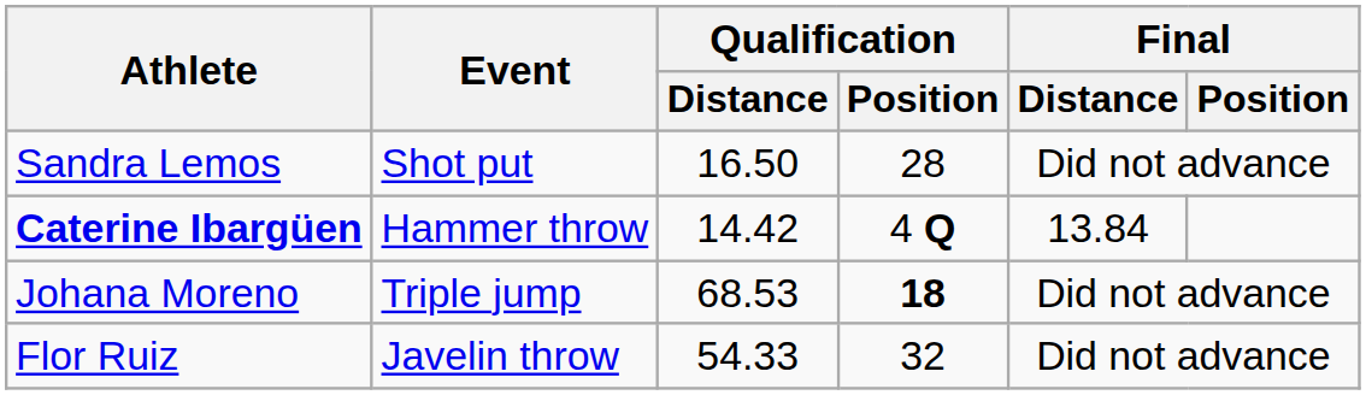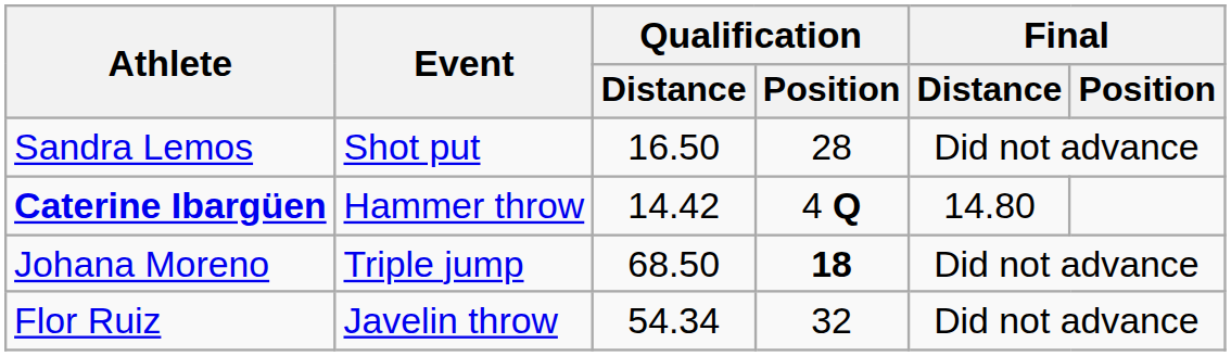Caterine Ibargüen | Final / Distance: 13.84 -> 14.80
Johana Moreno | Qualification / Distance: 68.53 -> 68.50
Flor Ruiz | Qualification / Distance: 54.33 -> 54.34
